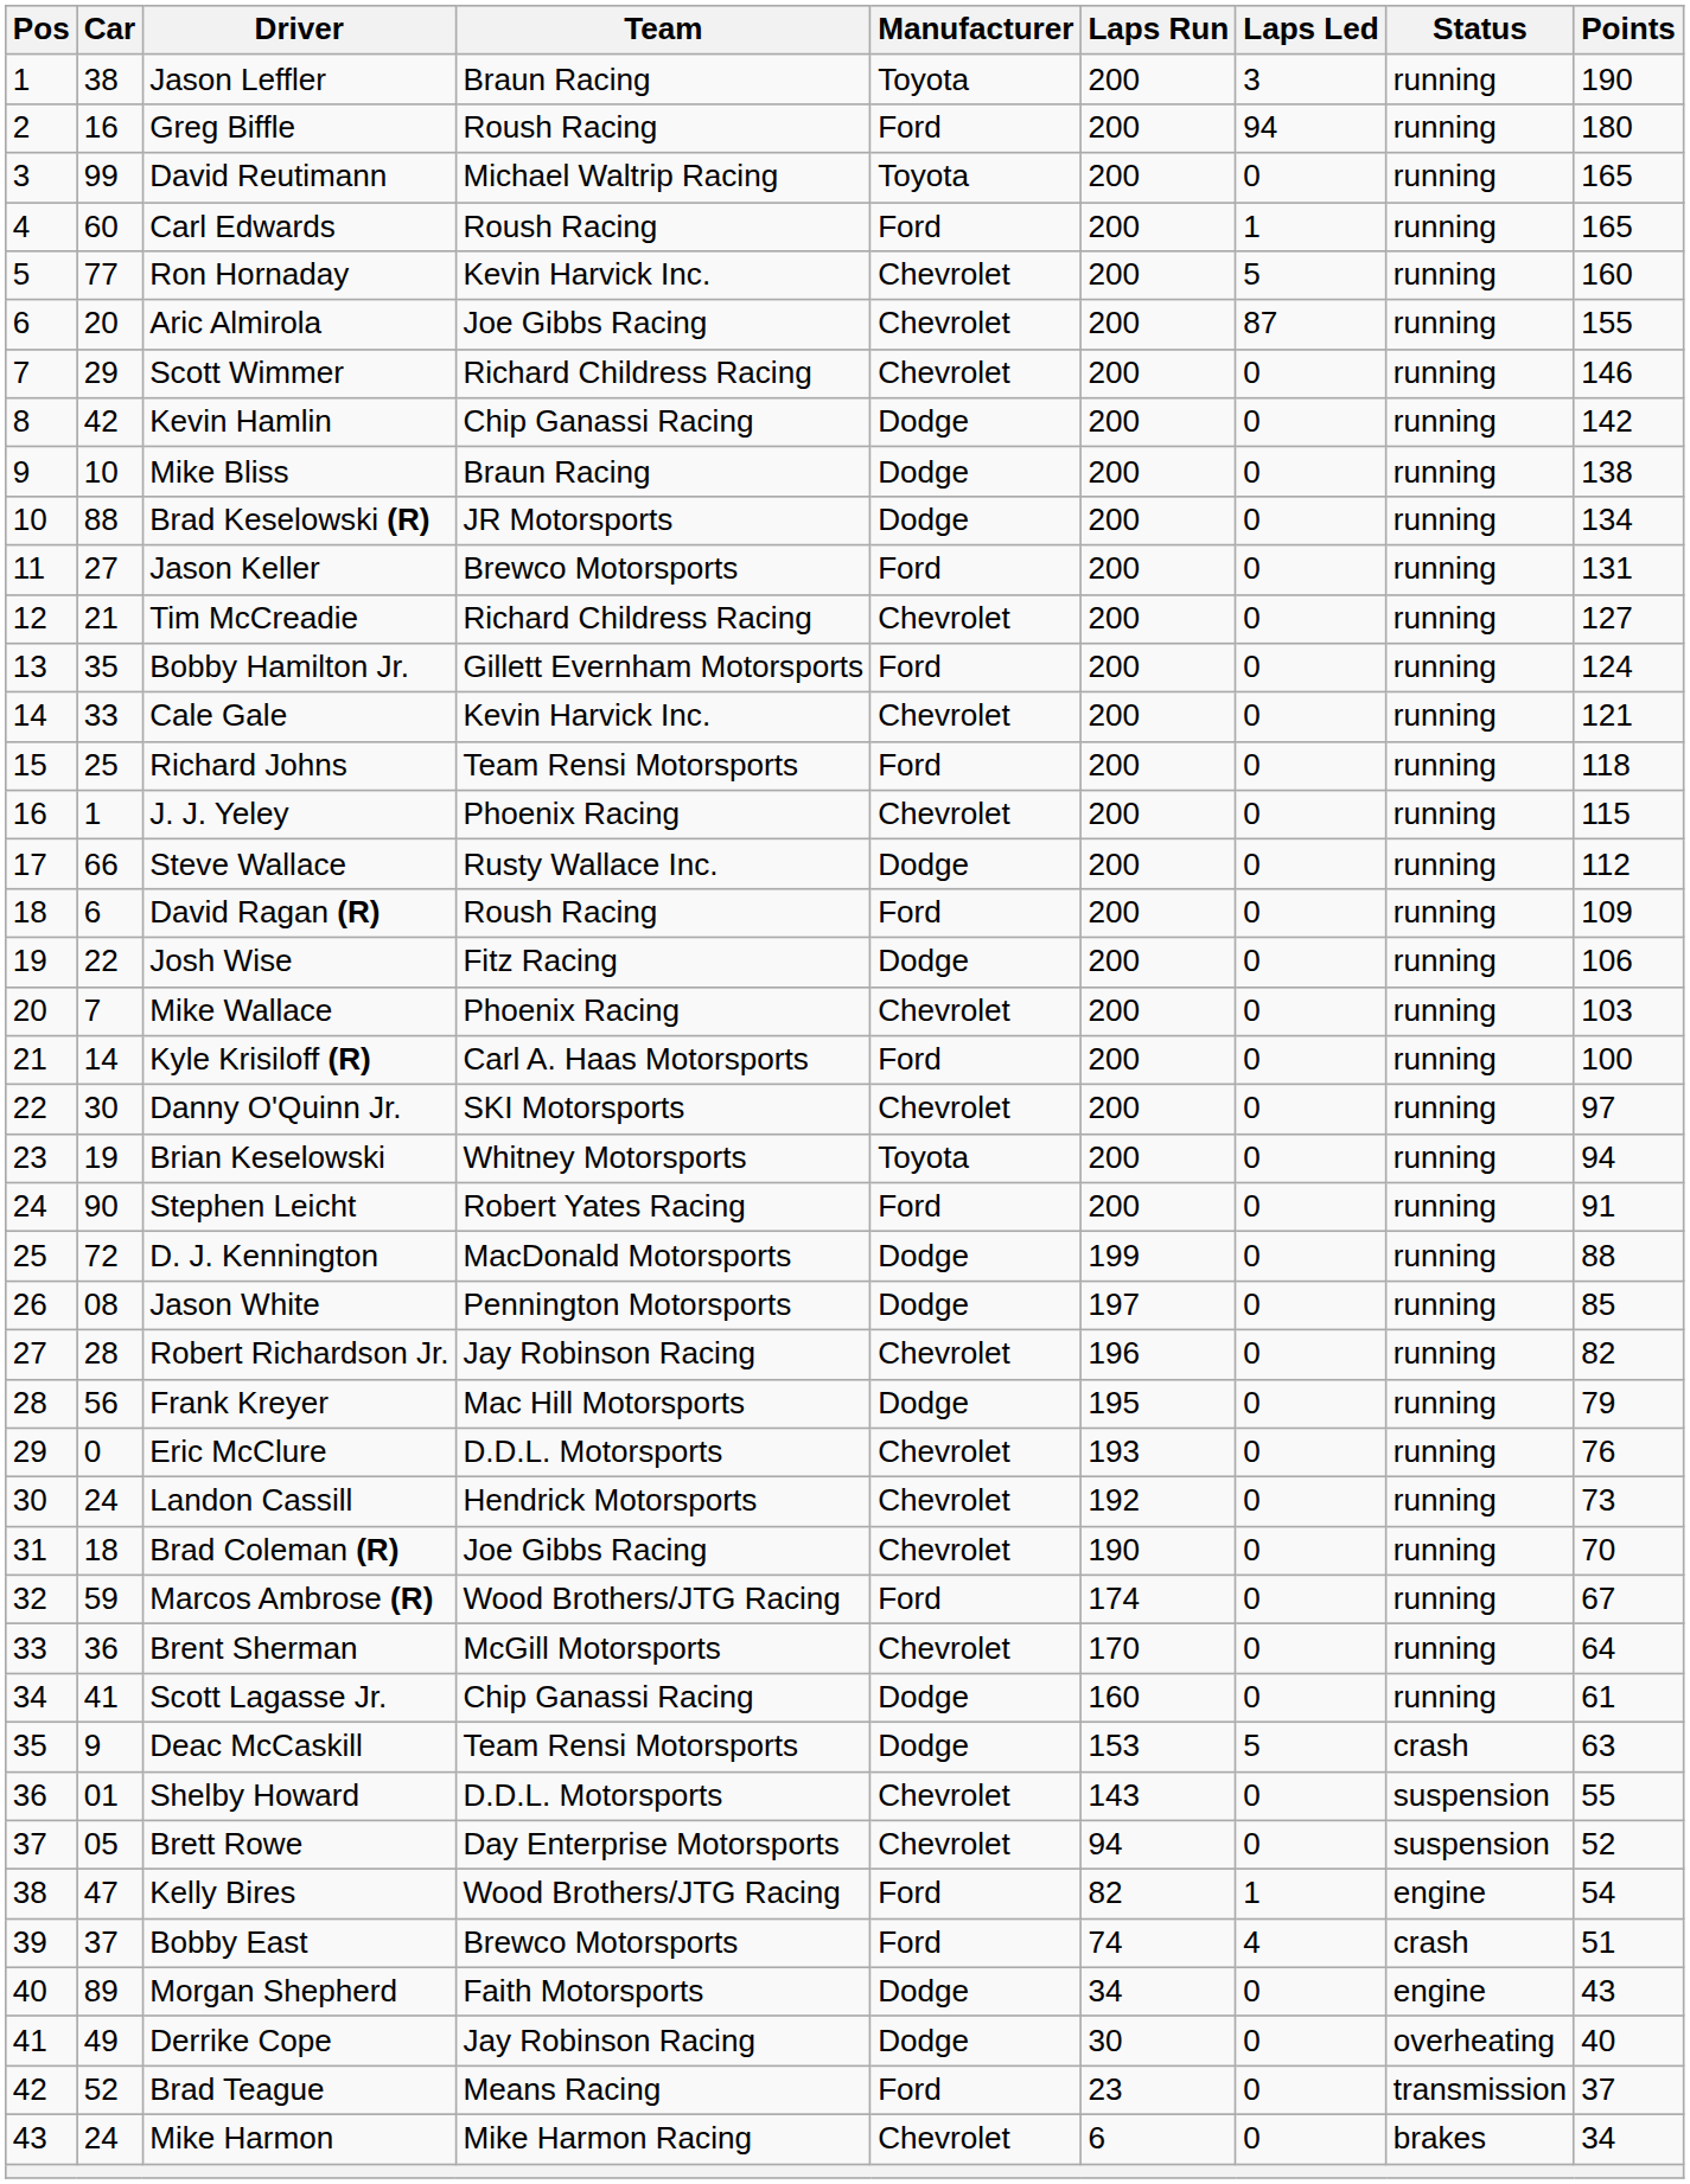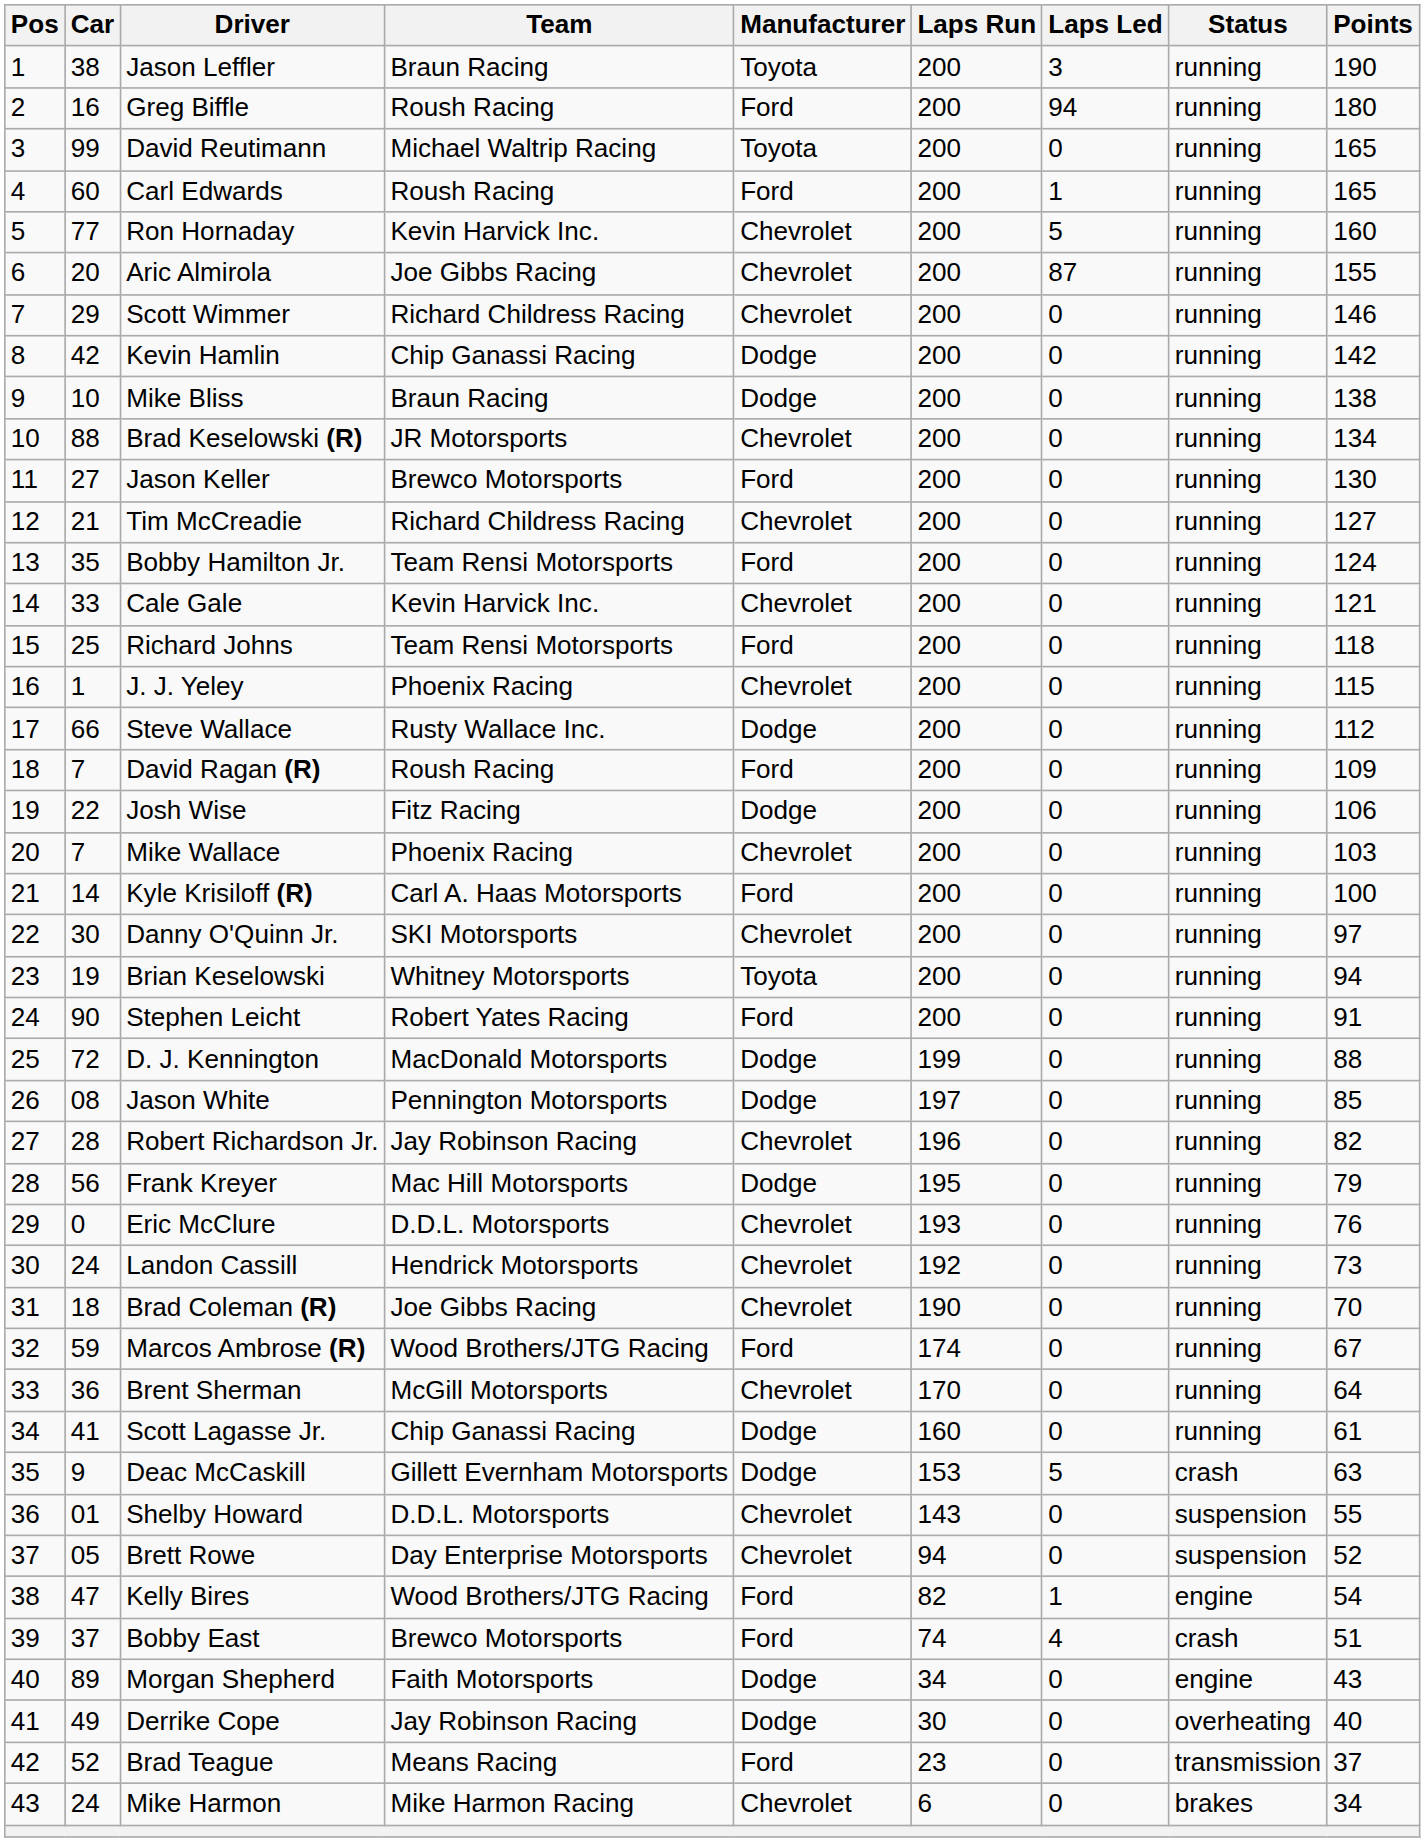Brad Keselowski (R) | Manufacturer: Dodge -> Chevrolet
Jason Keller | Points: 131 -> 130
Bobby Hamilton Jr. | Team: Gillett Evernham Motorsports -> Team Rensi Motorsports
David Ragan (R) | Car: 6 -> 7
Deac McCaskill | Team: Team Rensi Motorsports -> Gillett Evernham Motorsports
